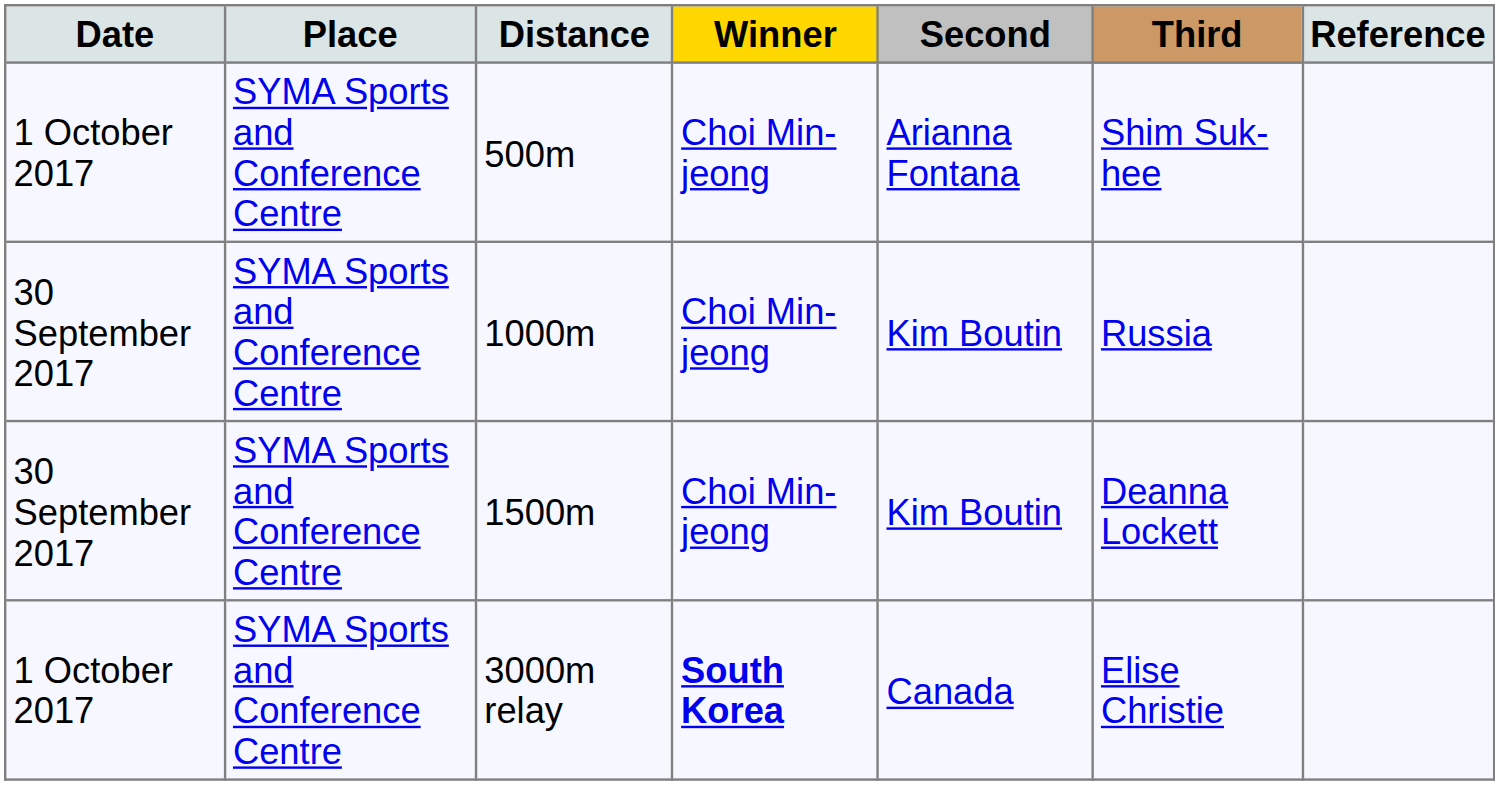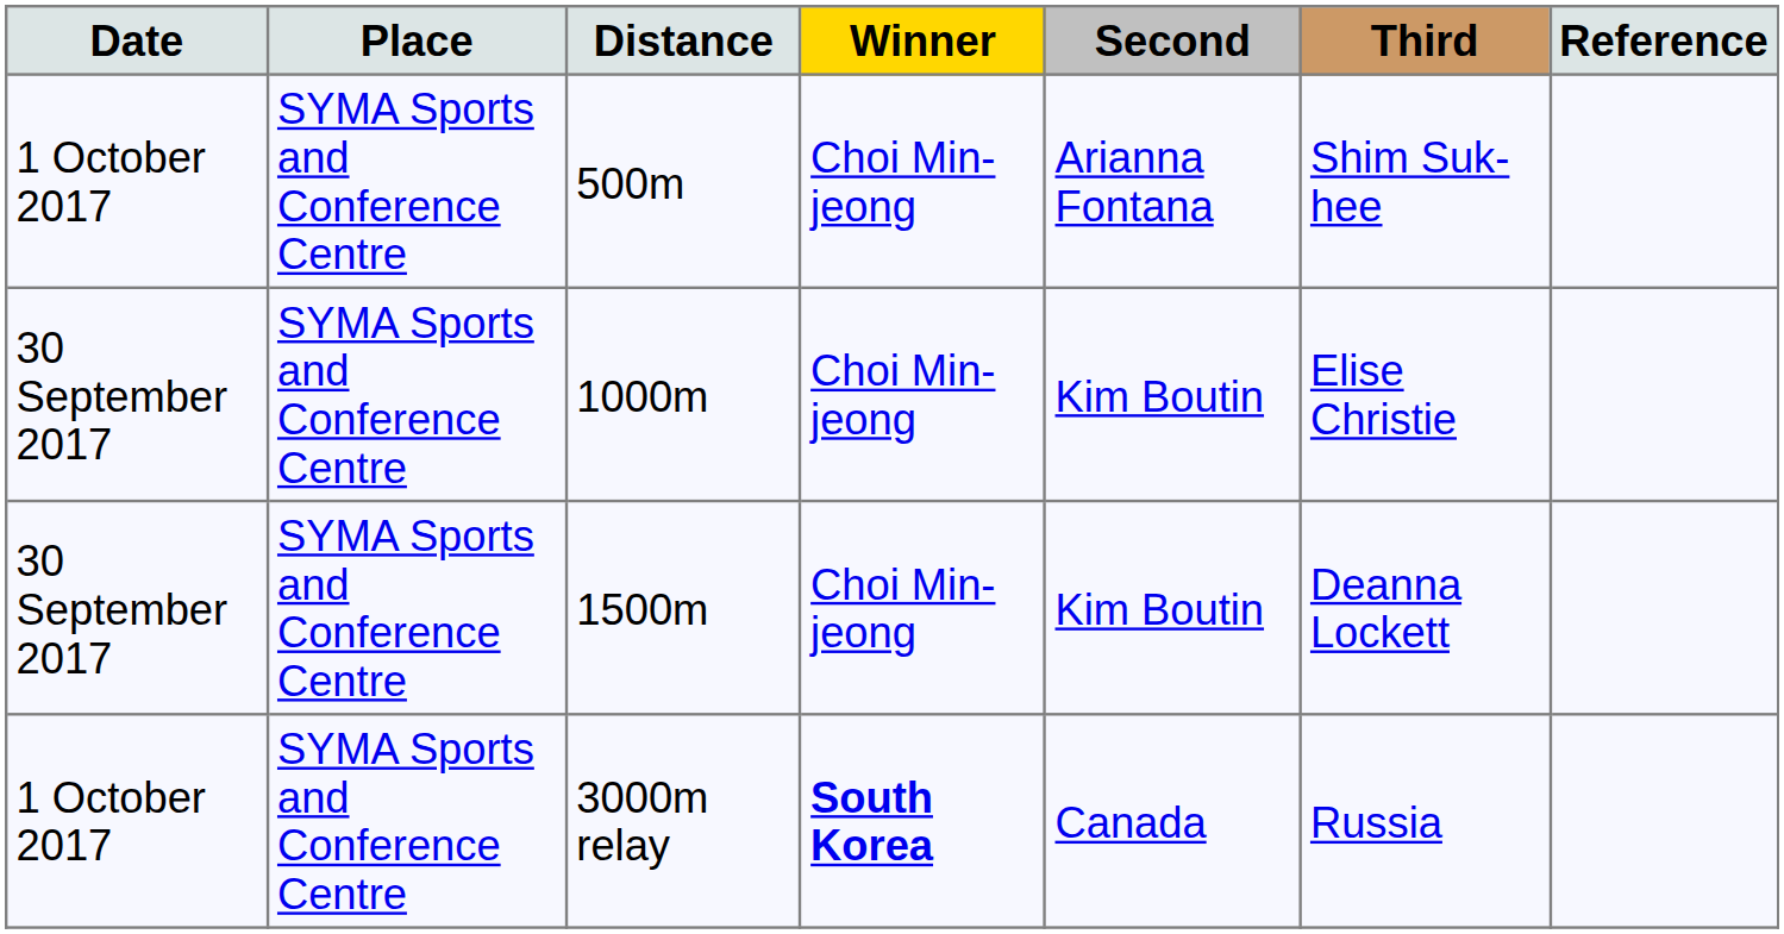1000m | Third: Russia -> Elise Christie
3000m relay | Third: Elise Christie -> Russia
